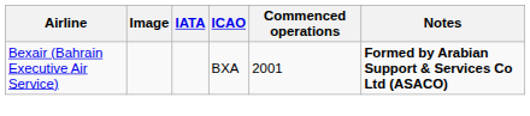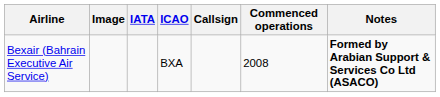+ column: Callsign
Bexair (Bahrain Executive Air Service) | Commenced operations: 2001 -> 2008
